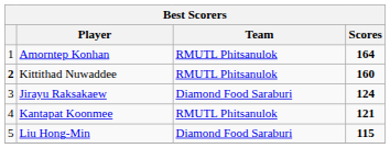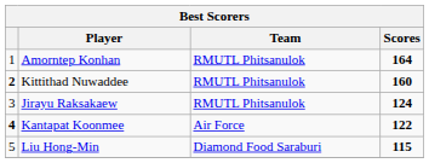Jirayu Raksakaew | Team: Diamond Food Saraburi -> RMUTL Phitsanulok
Kantapat Koonmee | column 1: normal -> bold
Kantapat Koonmee | Team: RMUTL Phitsanulok -> Air Force
Kantapat Koonmee | Scores: 121 -> 122
